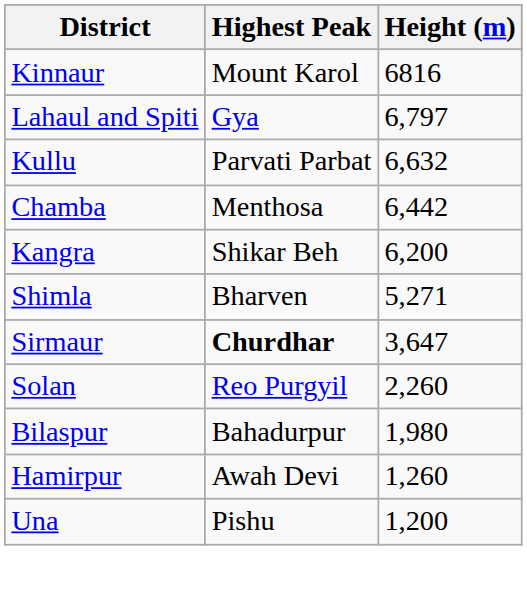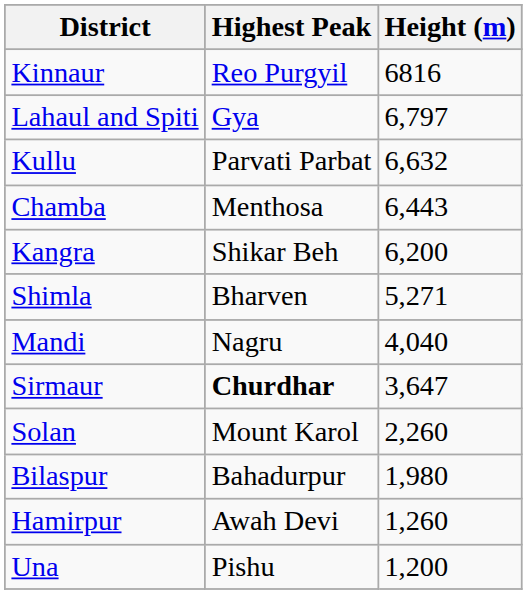Kinnaur | Highest Peak: Mount Karol -> Reo Purgyil
Chamba | Height (m): 6,442 -> 6,443
+ row: Mandi | Nagru | 4,040
Solan | Highest Peak: Reo Purgyil -> Mount Karol
